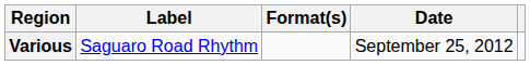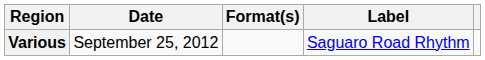columns swapped: Date <-> Label
